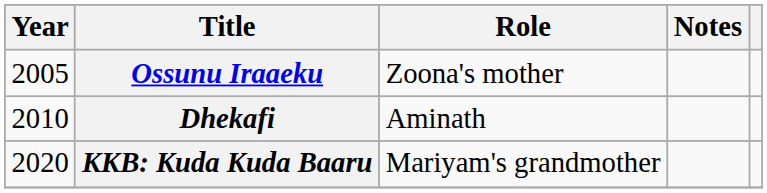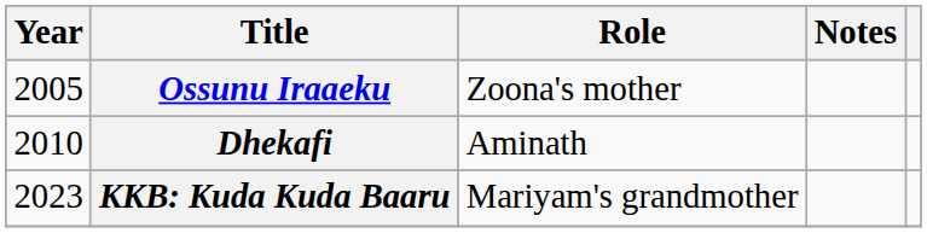KKB: Kuda Kuda Baaru | Year: 2020 -> 2023
